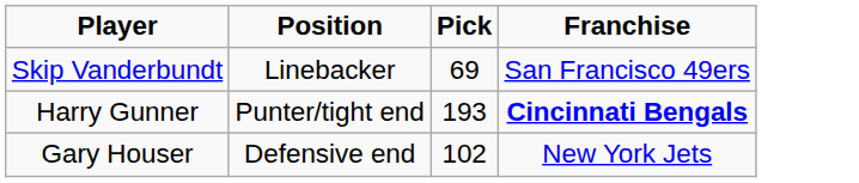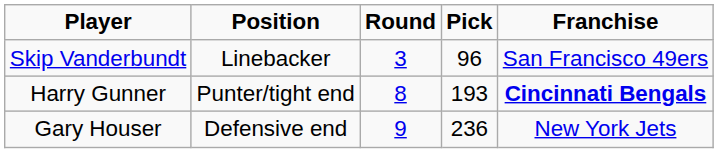+ column: Round | 3 | 8 | 9
Skip Vanderbundt | Pick: 69 -> 96
Gary Houser | Pick: 102 -> 236
